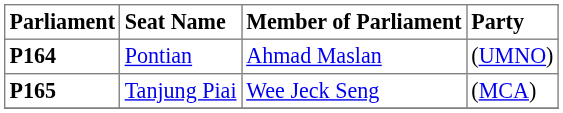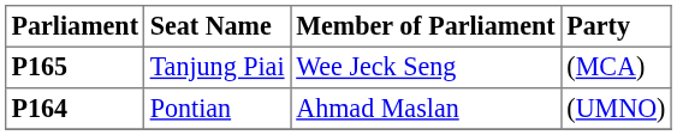rows swapped: P164 <-> P165
